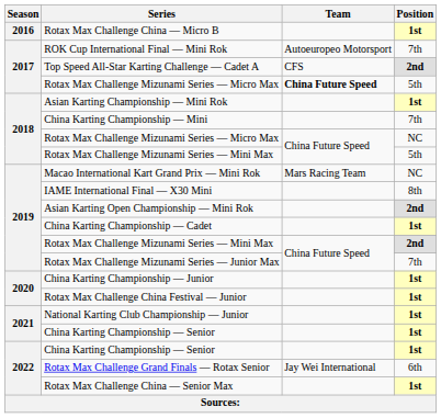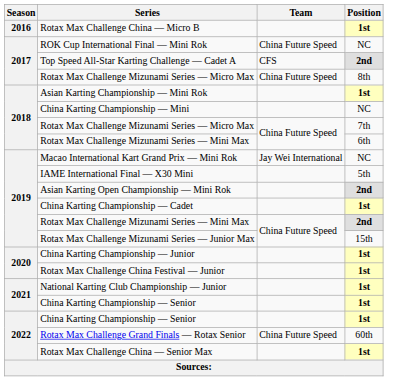ROK Cup International Final — Mini Rok | Team: Autoeuropeo Motorsport -> China Future Speed
ROK Cup International Final — Mini Rok | Position: 7th -> NC
2017 / Rotax Max Challenge Mizunami Series — Micro Max | Team: bold -> normal
2017 / Rotax Max Challenge Mizunami Series — Micro Max | Position: 5th -> 8th
China Karting Championship — Mini | Position: 7th -> NC
2018 / Rotax Max Challenge Mizunami Series — Micro Max | Position: NC -> 7th
2018 / Rotax Max Challenge Mizunami Series — Mini Max | Position: 5th -> 6th
Macao International Kart Grand Prix — Mini Rok | Team: Mars Racing Team -> Jay Wei International
IAME International Final — X30 Mini | Position: 8th -> 5th
Rotax Max Challenge Mizunami Series — Junior Max | Position: 7th -> 15th
Rotax Max Challenge Grand Finals — Rotax Senior | Team: Jay Wei International -> China Future Speed
Rotax Max Challenge Grand Finals — Rotax Senior | Position: 6th -> 60th
